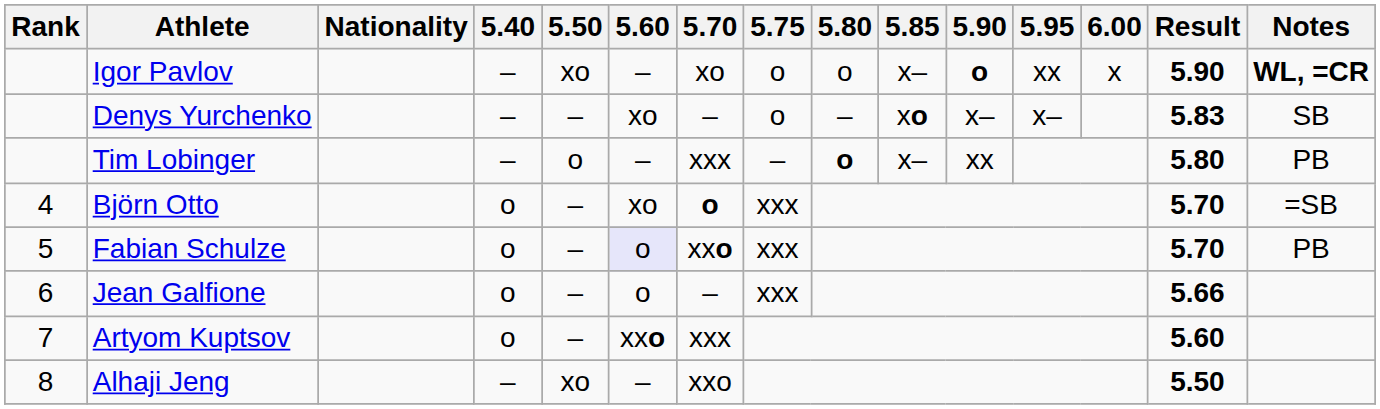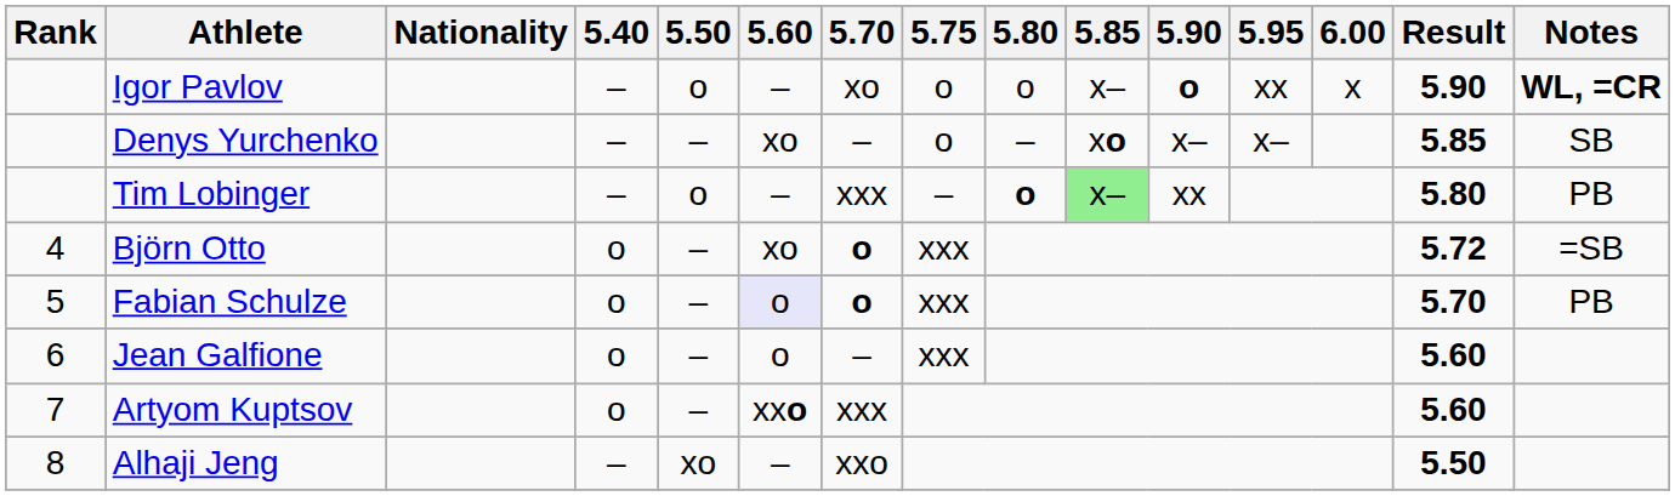Igor Pavlov | 5.50: xo -> o
Denys Yurchenko | Result: 5.83 -> 5.85
Tim Lobinger | 5.85: no background -> lightgreen background
Björn Otto | Result: 5.70 -> 5.72
Fabian Schulze | 5.70: xxo -> o
Jean Galfione | Result: 5.66 -> 5.60
